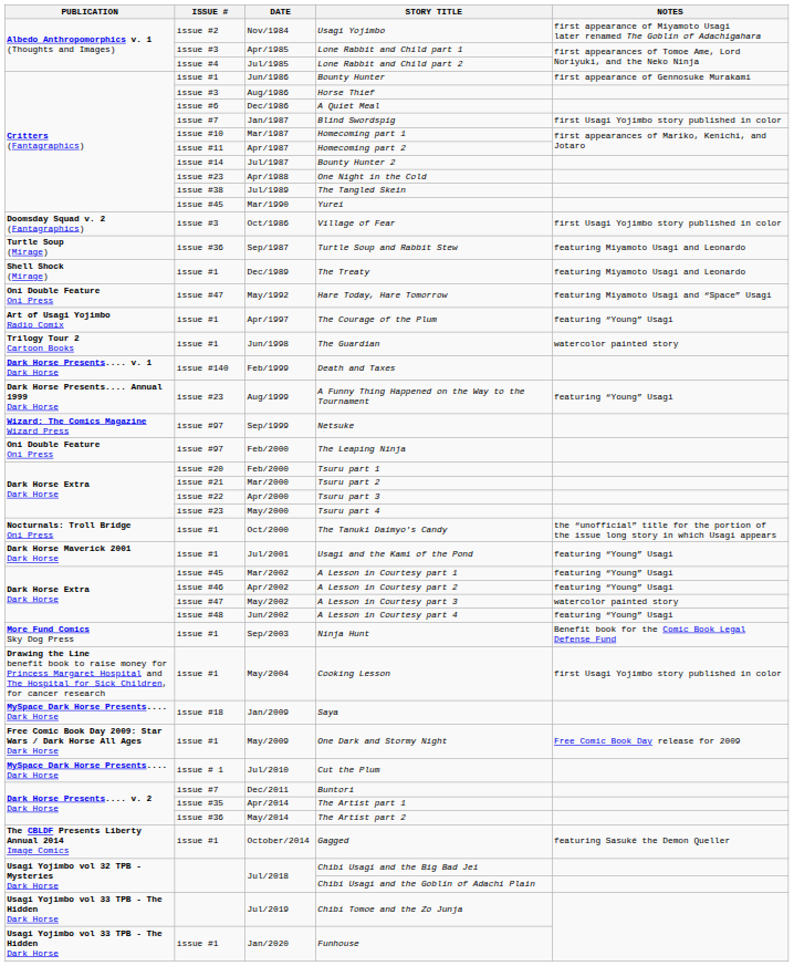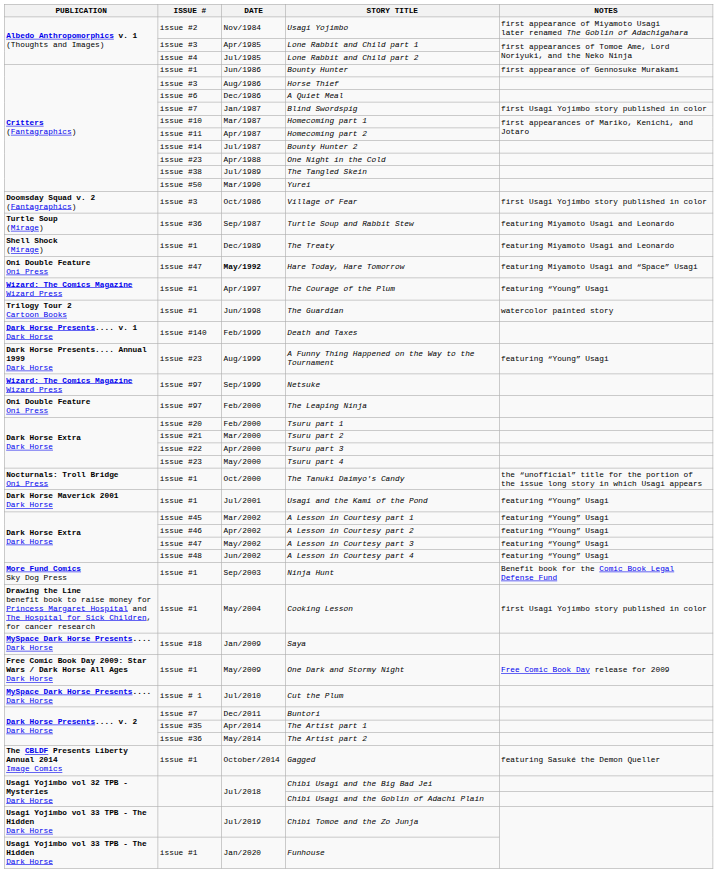Yurei | ISSUE #: issue #45 -> issue #50
Hare Today, Hare Tomorrow | DATE: normal -> bold
The Courage of the Plum | PUBLICATION: Art of Usagi Yojimbo Radio Comix -> Wizard: The Comics Magazine Wizard Press
A Lesson in Courtesy part 3 | NOTES: watercolor painted story -> featuring “Young” Usagi
